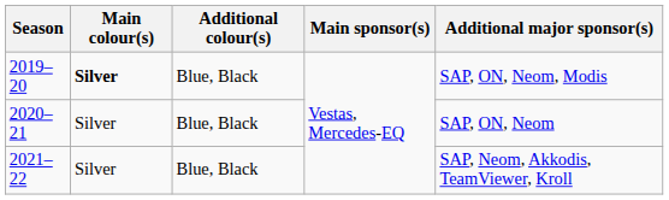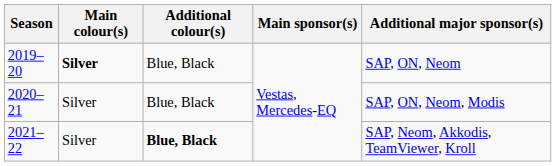2019–20 | Additional major sponsor(s): SAP, ON, Neom, Modis -> SAP, ON, Neom
2020–21 | Additional major sponsor(s): SAP, ON, Neom -> SAP, ON, Neom, Modis
2021–22 | Additional colour(s): normal -> bold
